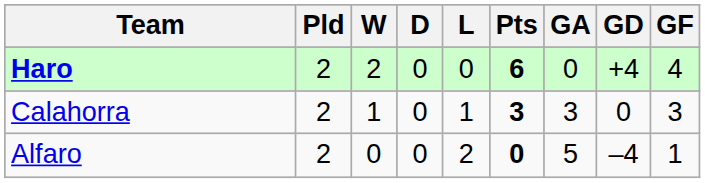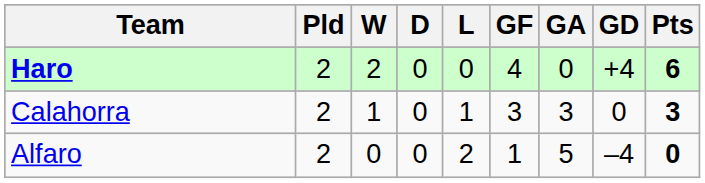columns swapped: GF <-> Pts
